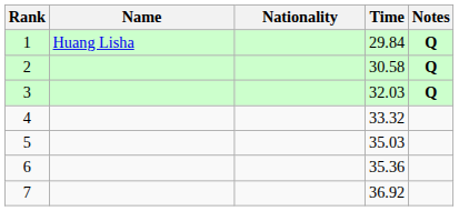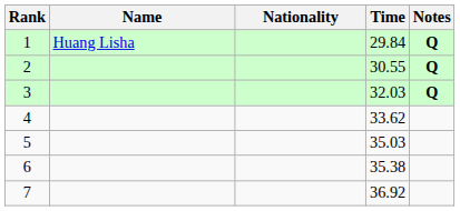2 | Time: 30.58 -> 30.55
4 | Time: 33.32 -> 33.62
6 | Time: 35.36 -> 35.38
